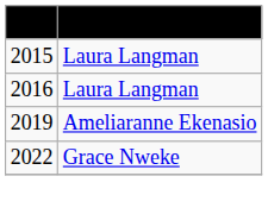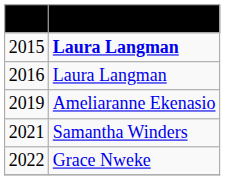2015 | Winner: normal -> bold
+ row: 2021 | Samantha Winders
